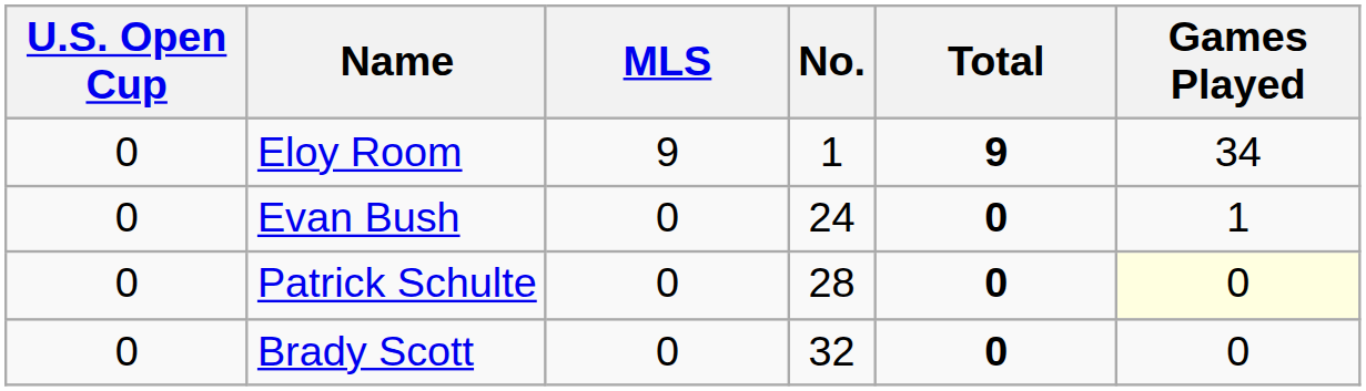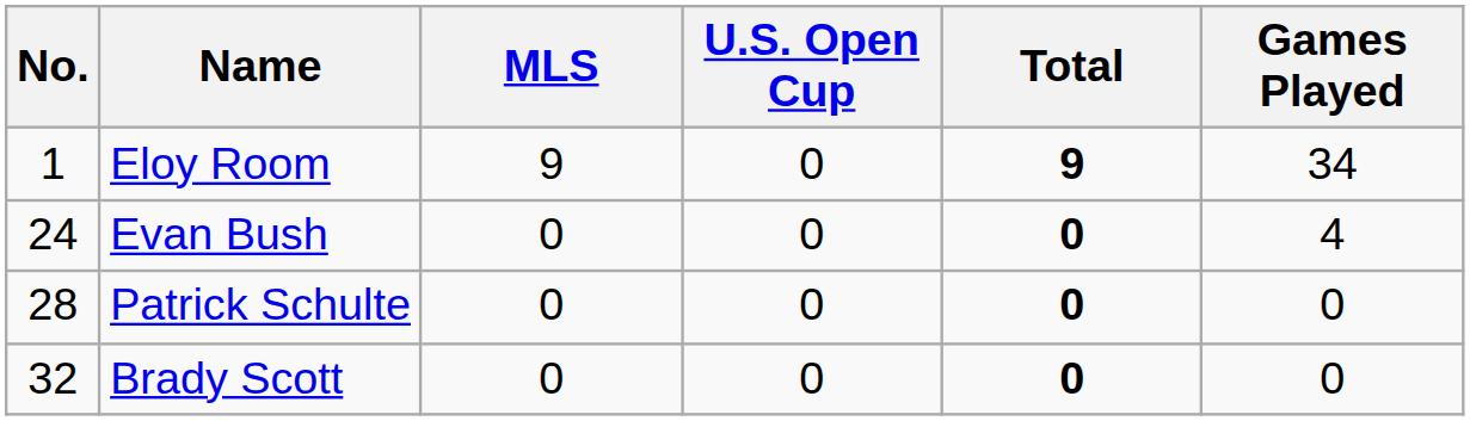columns swapped: No. <-> U.S. Open Cup
Evan Bush | Games Played: 1 -> 4
Patrick Schulte | Games Played: lightyellow background -> no background
